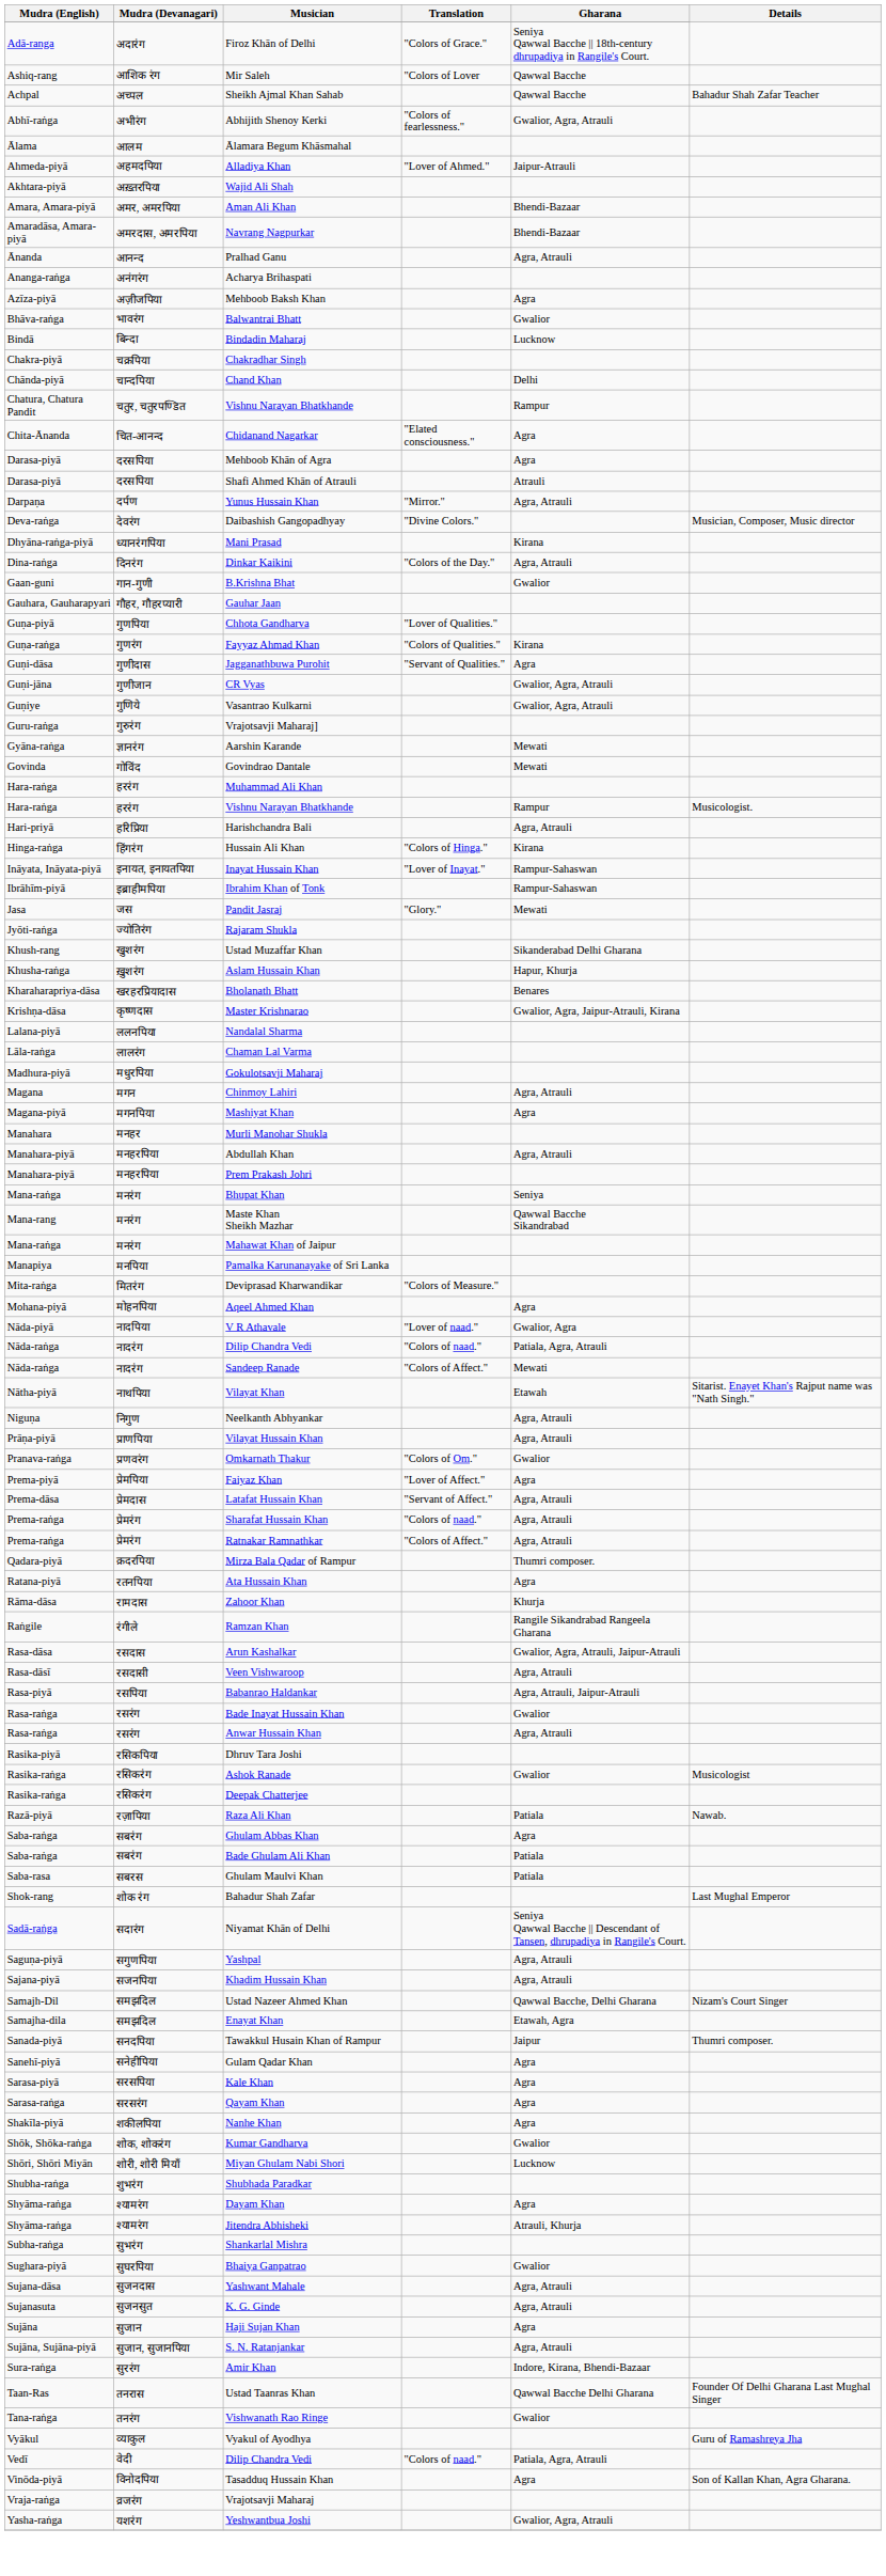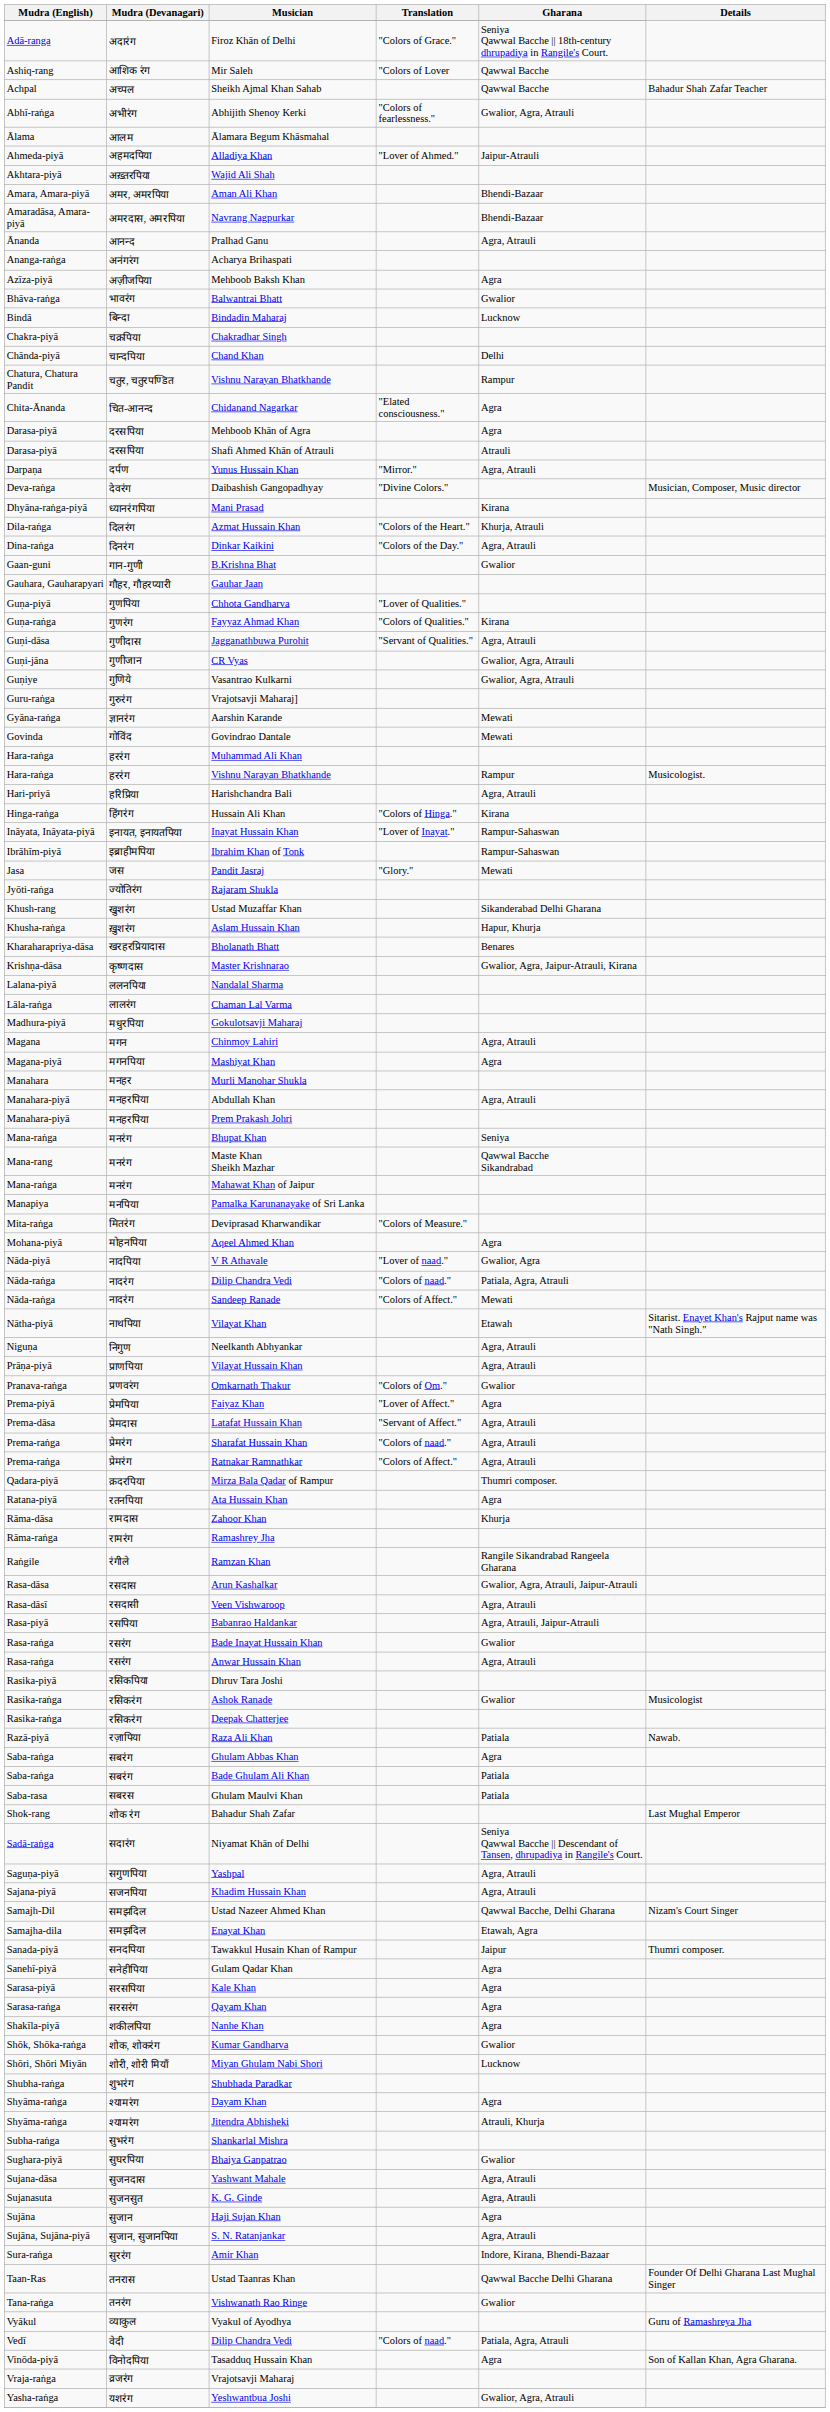+ row: Dila-raṅga | दिलरंग | Azmat Hussain Khan | "Colors of the Heart." | Khurja, Atrauli
Jagganathbuwa Purohit | Gharana: Agra -> Agra, Atrauli
+ row: Rāma-raṅga | रामरंग | Ramashrey Jha
